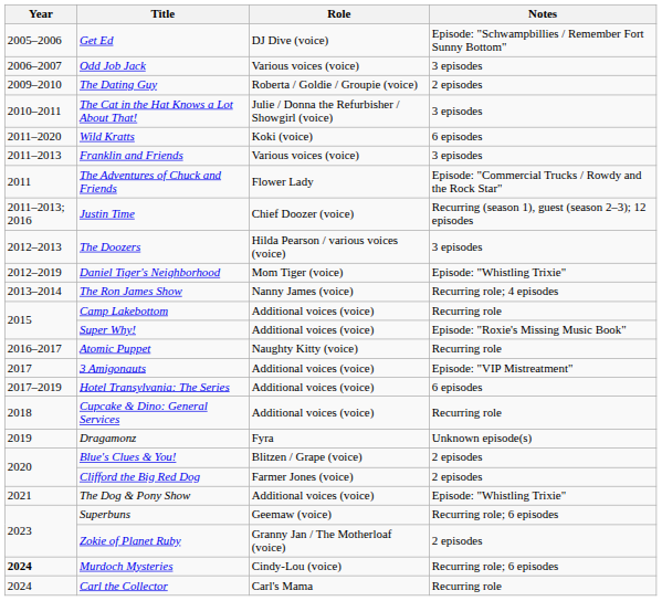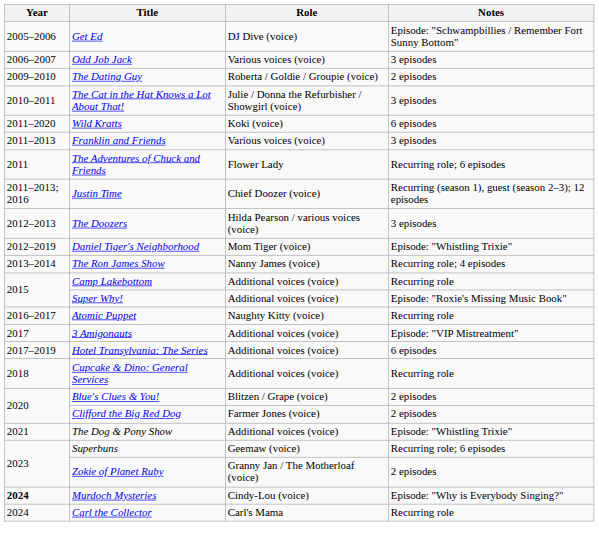The Adventures of Chuck and Friends | Notes: Episode: "Commercial Trucks / Rowdy and the Rock Star" -> Recurring role; 6 episodes
- row: 2019 | Dragamonz | Fyra | Unknown episode(s)
Murdoch Mysteries | Notes: Recurring role; 6 episodes -> Episode: "Why is Everybody Singing?"
